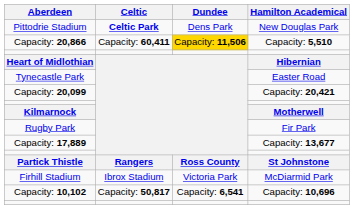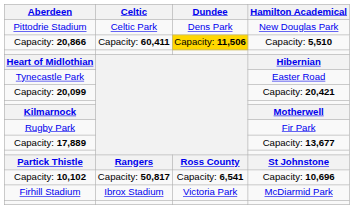Pittodrie Stadium | Celtic: bold -> normal
rows swapped: Firhill Stadium <-> Capacity: 10,102
